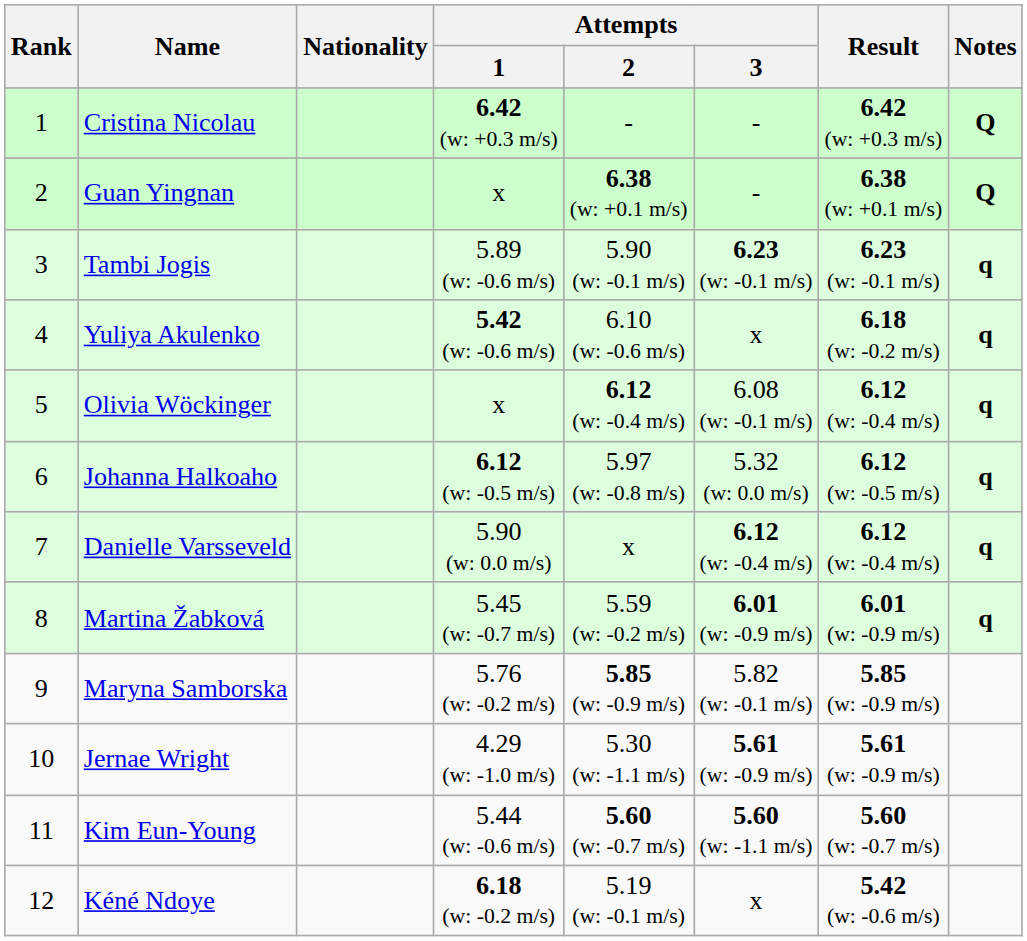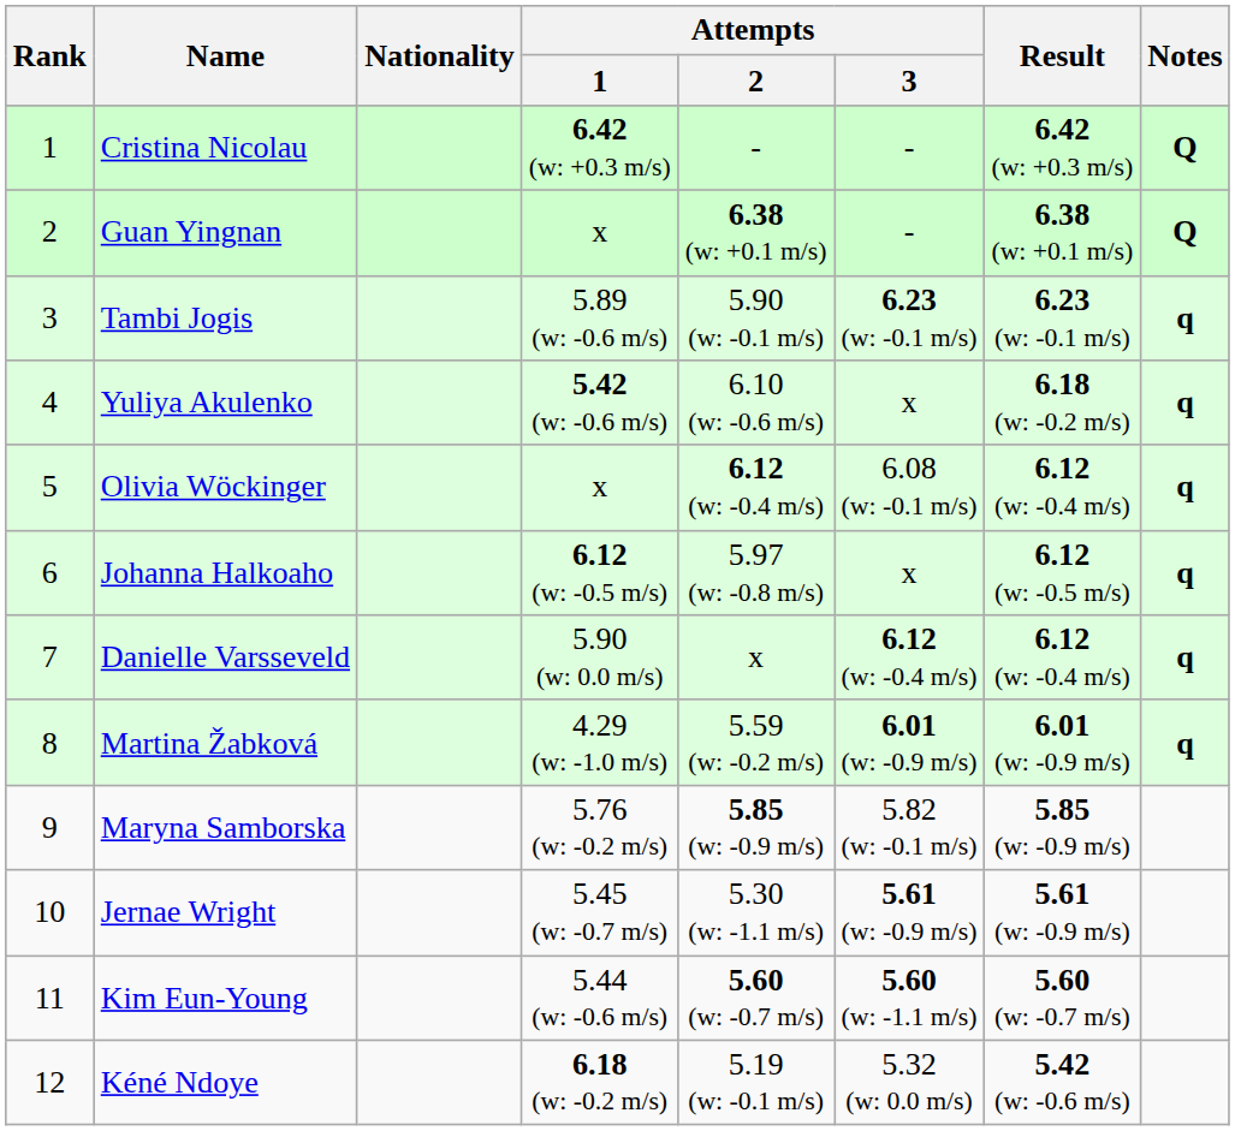Johanna Halkoaho | Attempts / 3: 5.32 (w: 0.0 m/s) -> x
Martina Žabková | Attempts / 1: 5.45 (w: -0.7 m/s) -> 4.29 (w: -1.0 m/s)
Jernae Wright | Attempts / 1: 4.29 (w: -1.0 m/s) -> 5.45 (w: -0.7 m/s)
Kéné Ndoye | Attempts / 3: x -> 5.32 (w: 0.0 m/s)
